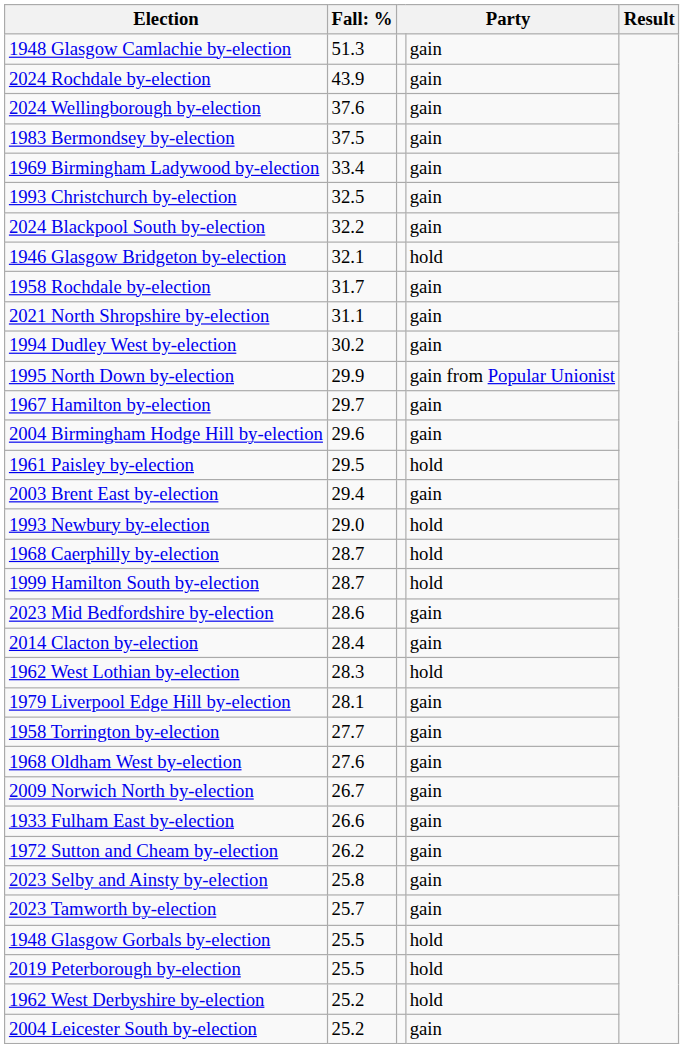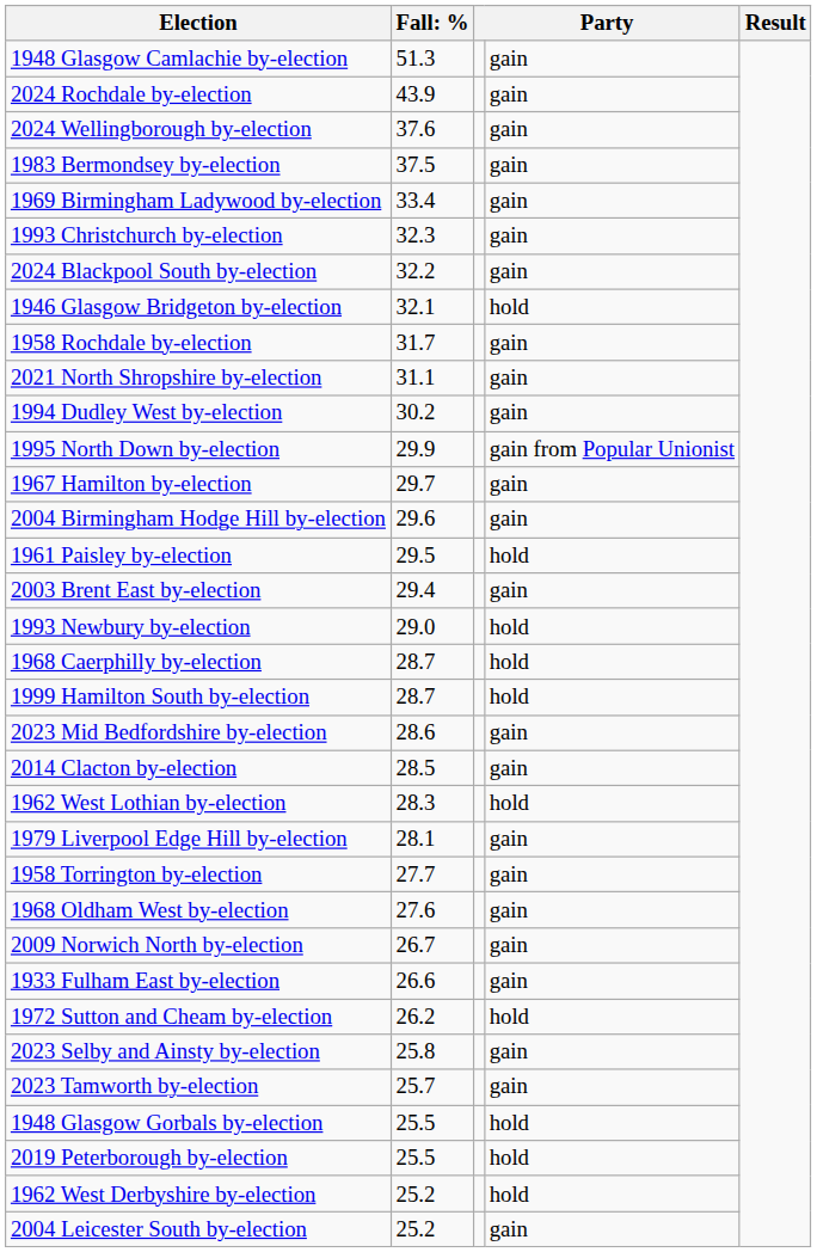1993 Christchurch by-election | column 2: 32.5 -> 32.3
2014 Clacton by-election | column 2: 28.4 -> 28.5
1972 Sutton and Cheam by-election | column 4: gain -> hold
